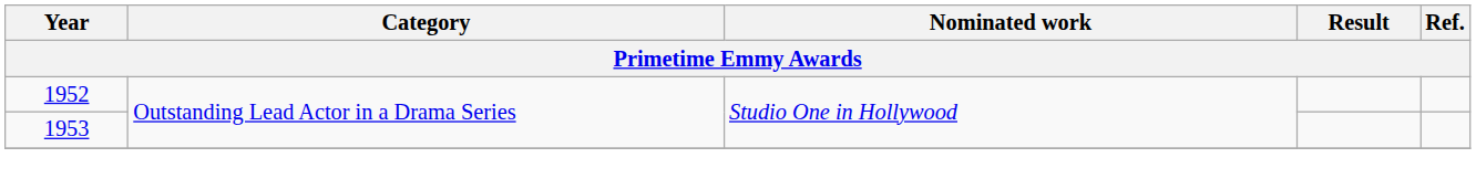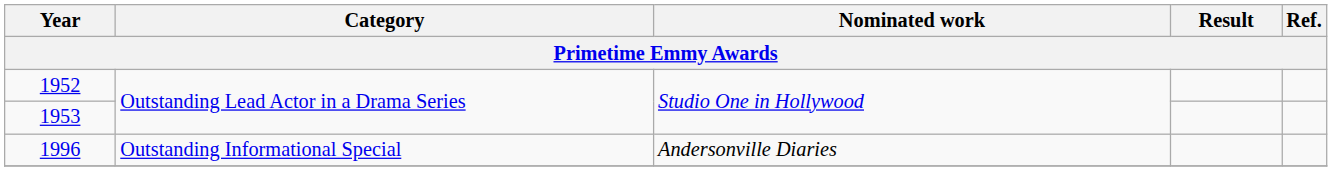+ row: 1996 | Outstanding Informational Special | Andersonville Diaries
